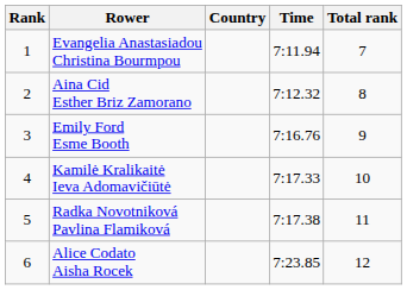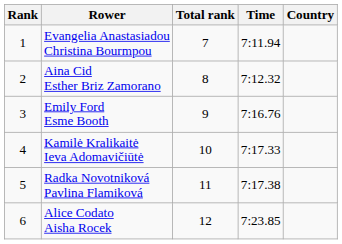columns swapped: Country <-> Total rank
